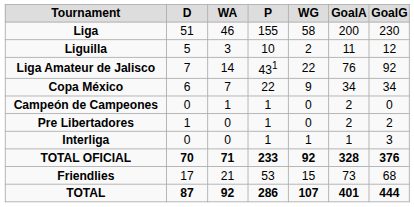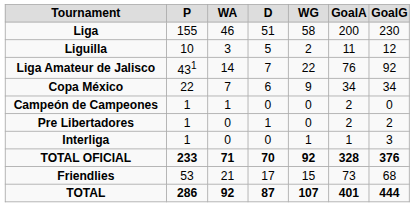columns swapped: P <-> D
